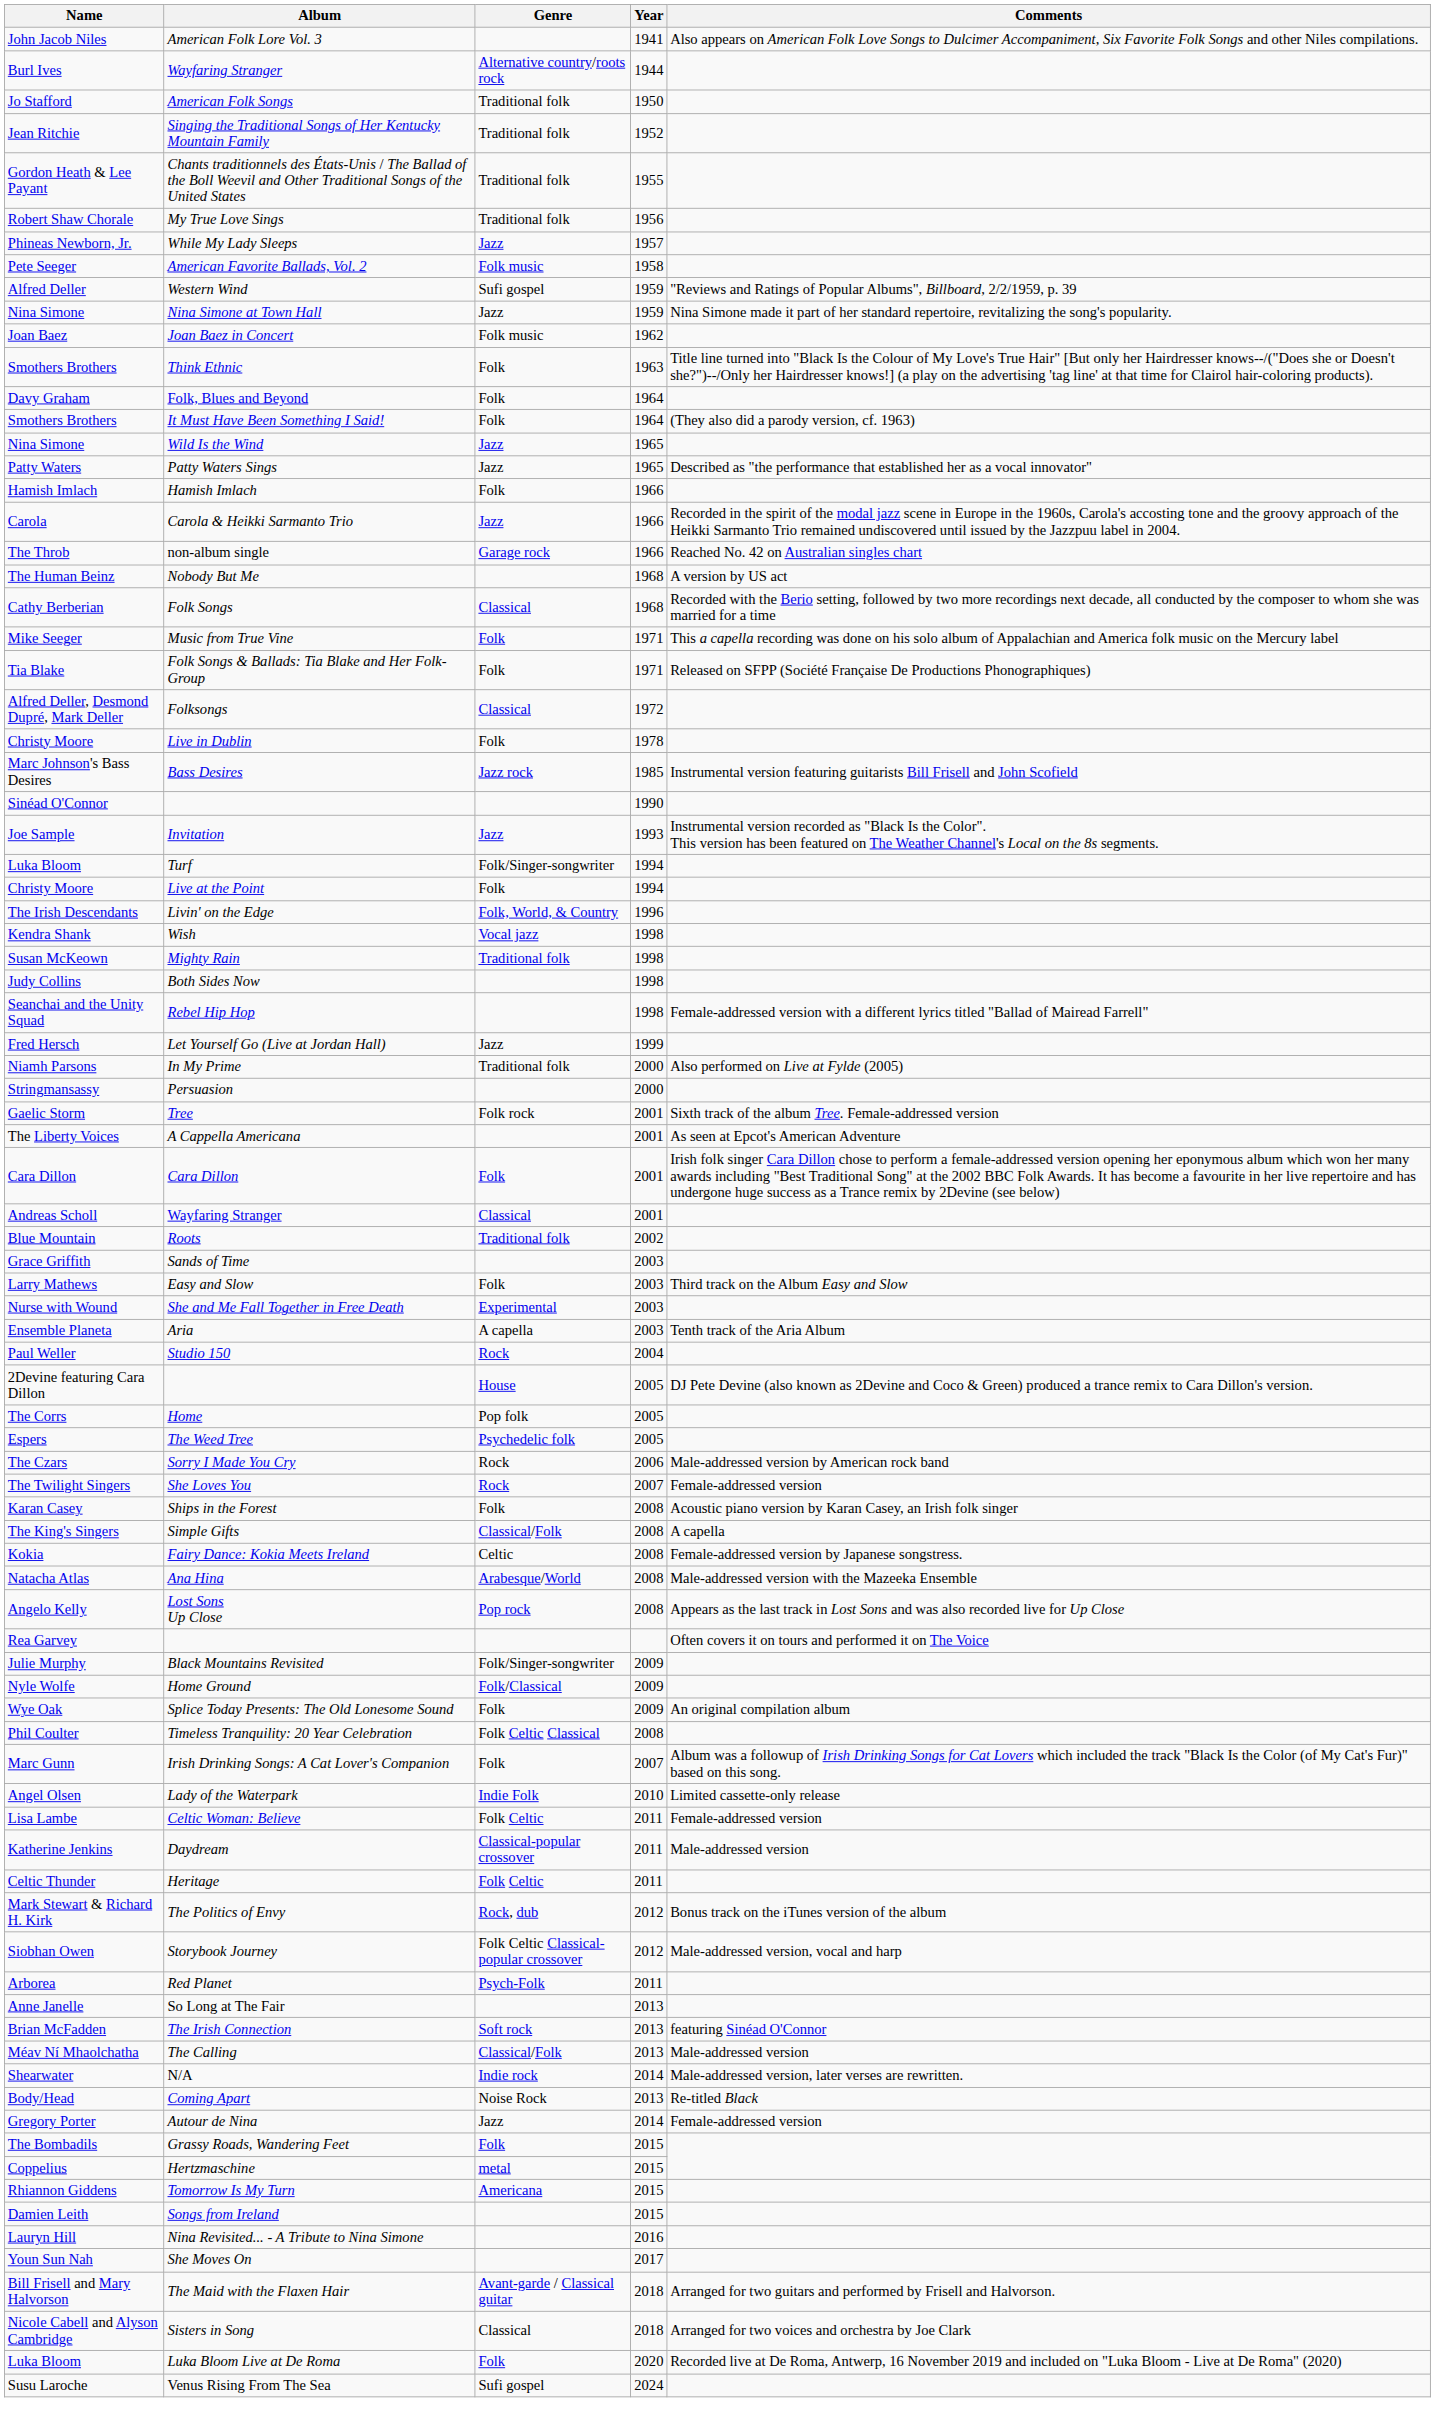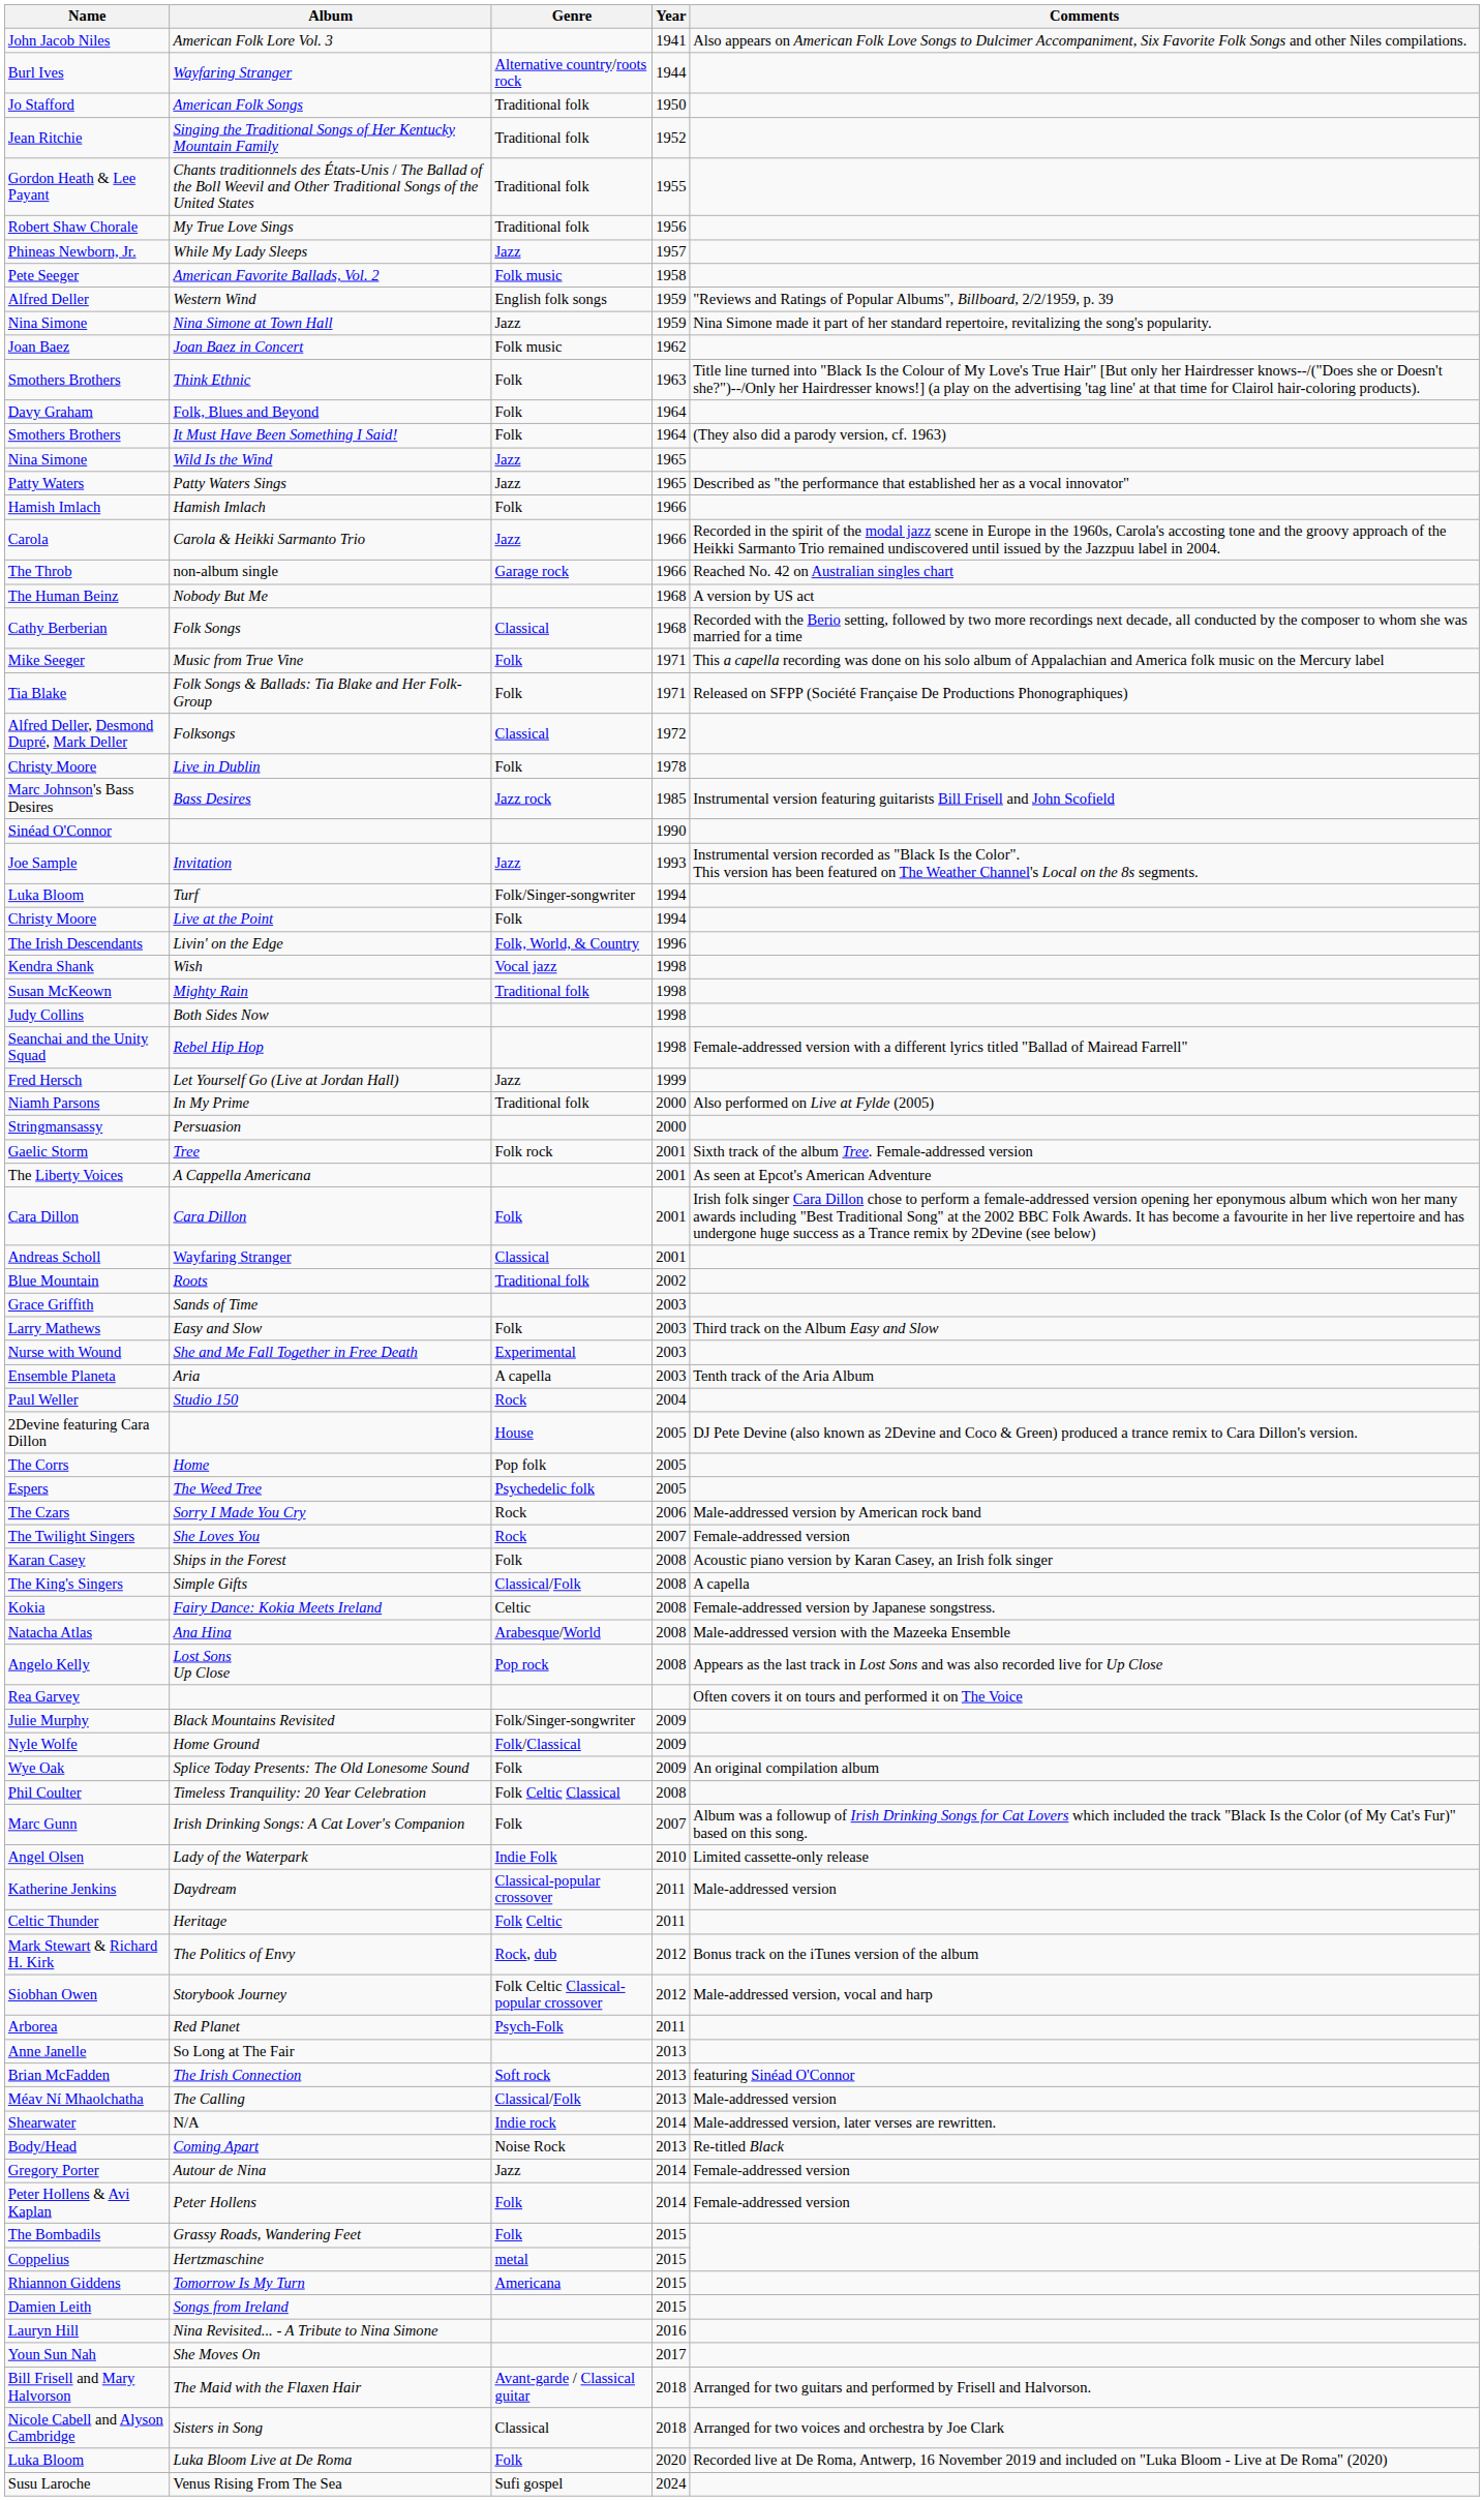Western Wind | Genre: Sufi gospel -> English folk songs
- row: Lisa Lambe | Celtic Woman: Believe | Folk Celtic | 2011 | Female-addressed version
+ row: Peter Hollens & Avi Kaplan | Peter Hollens | Folk | 2014 | Female-addressed version
